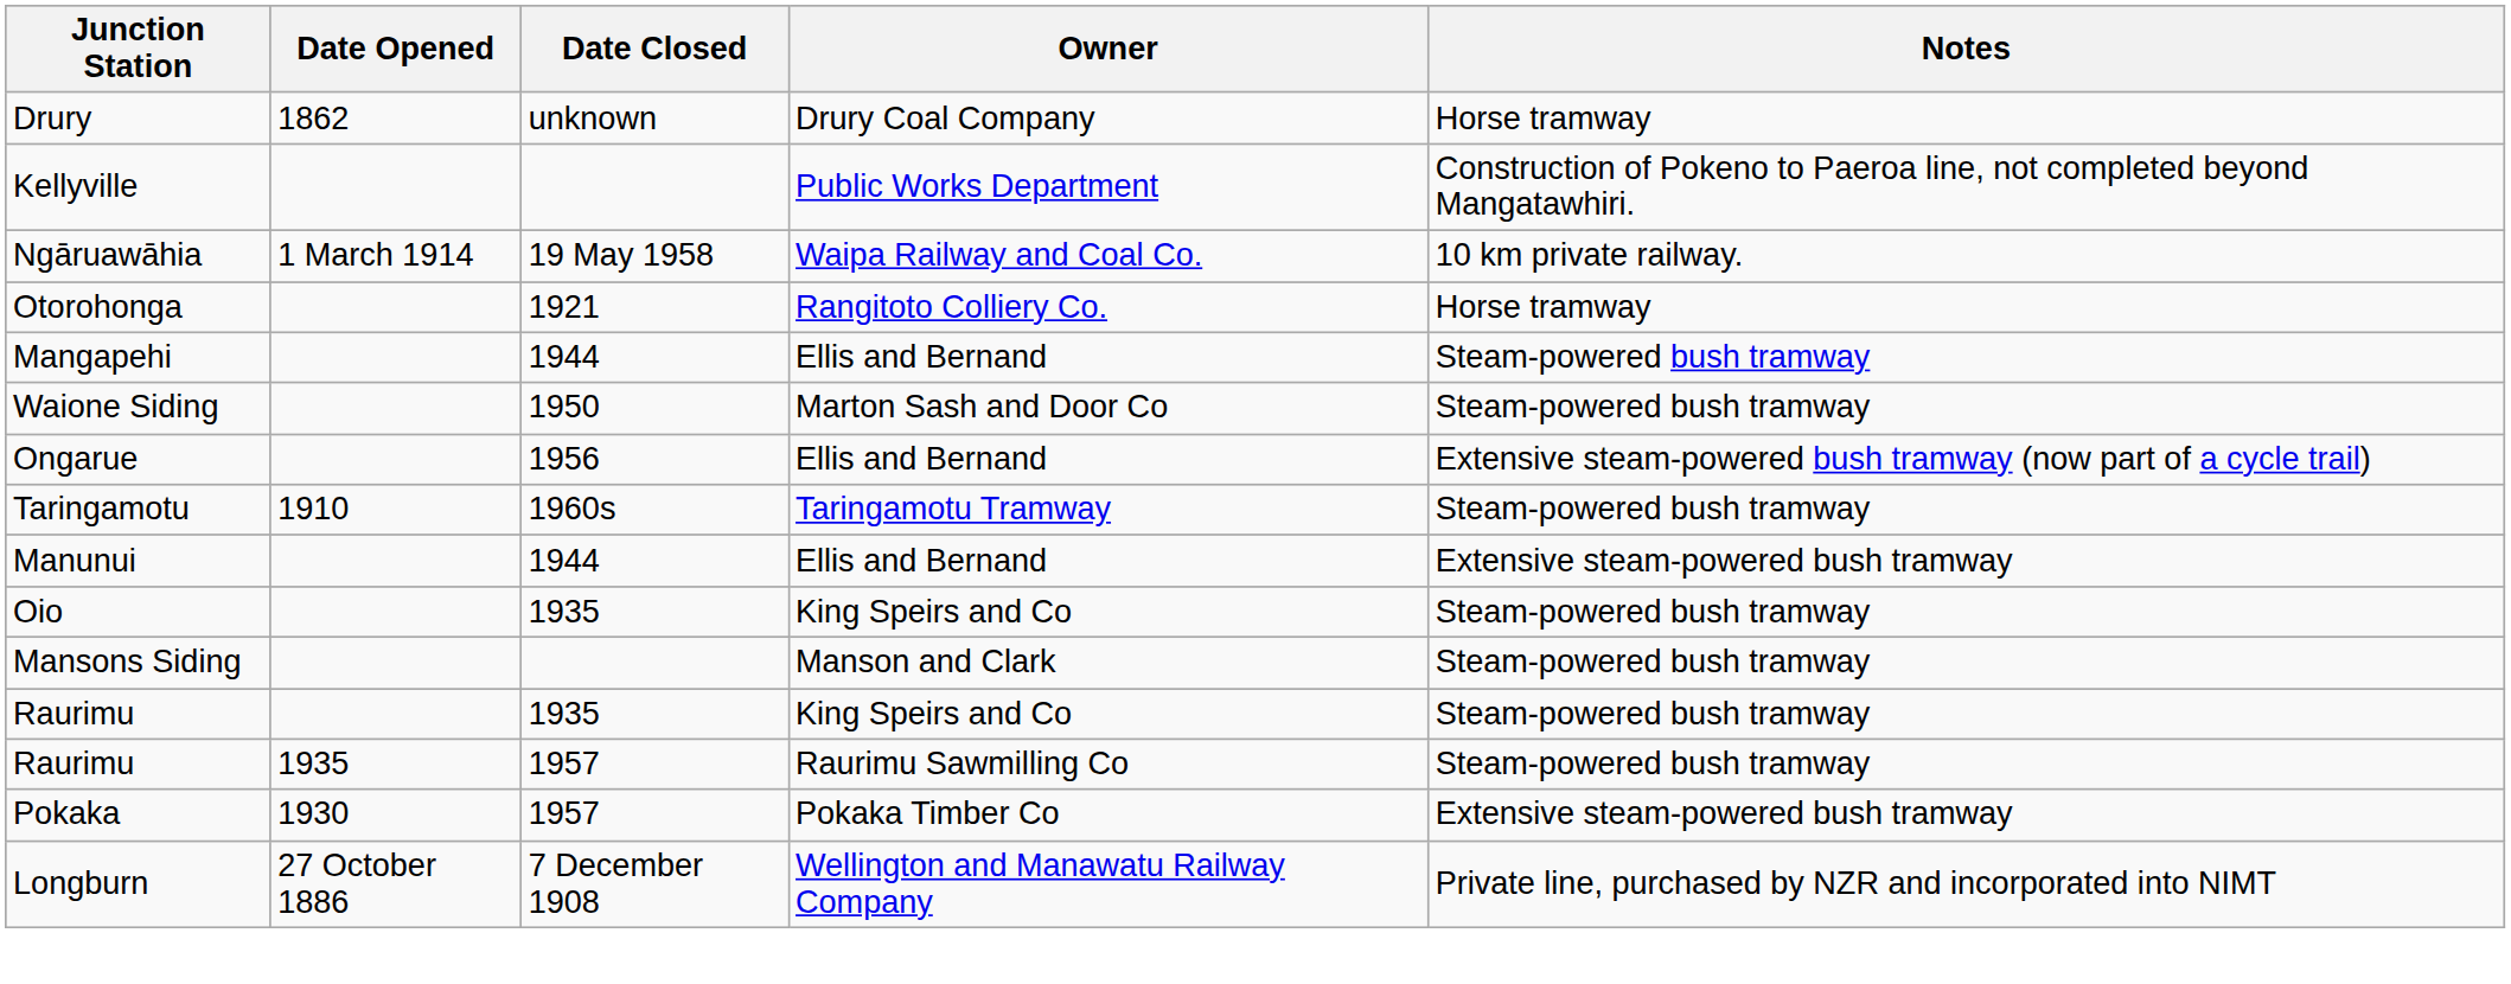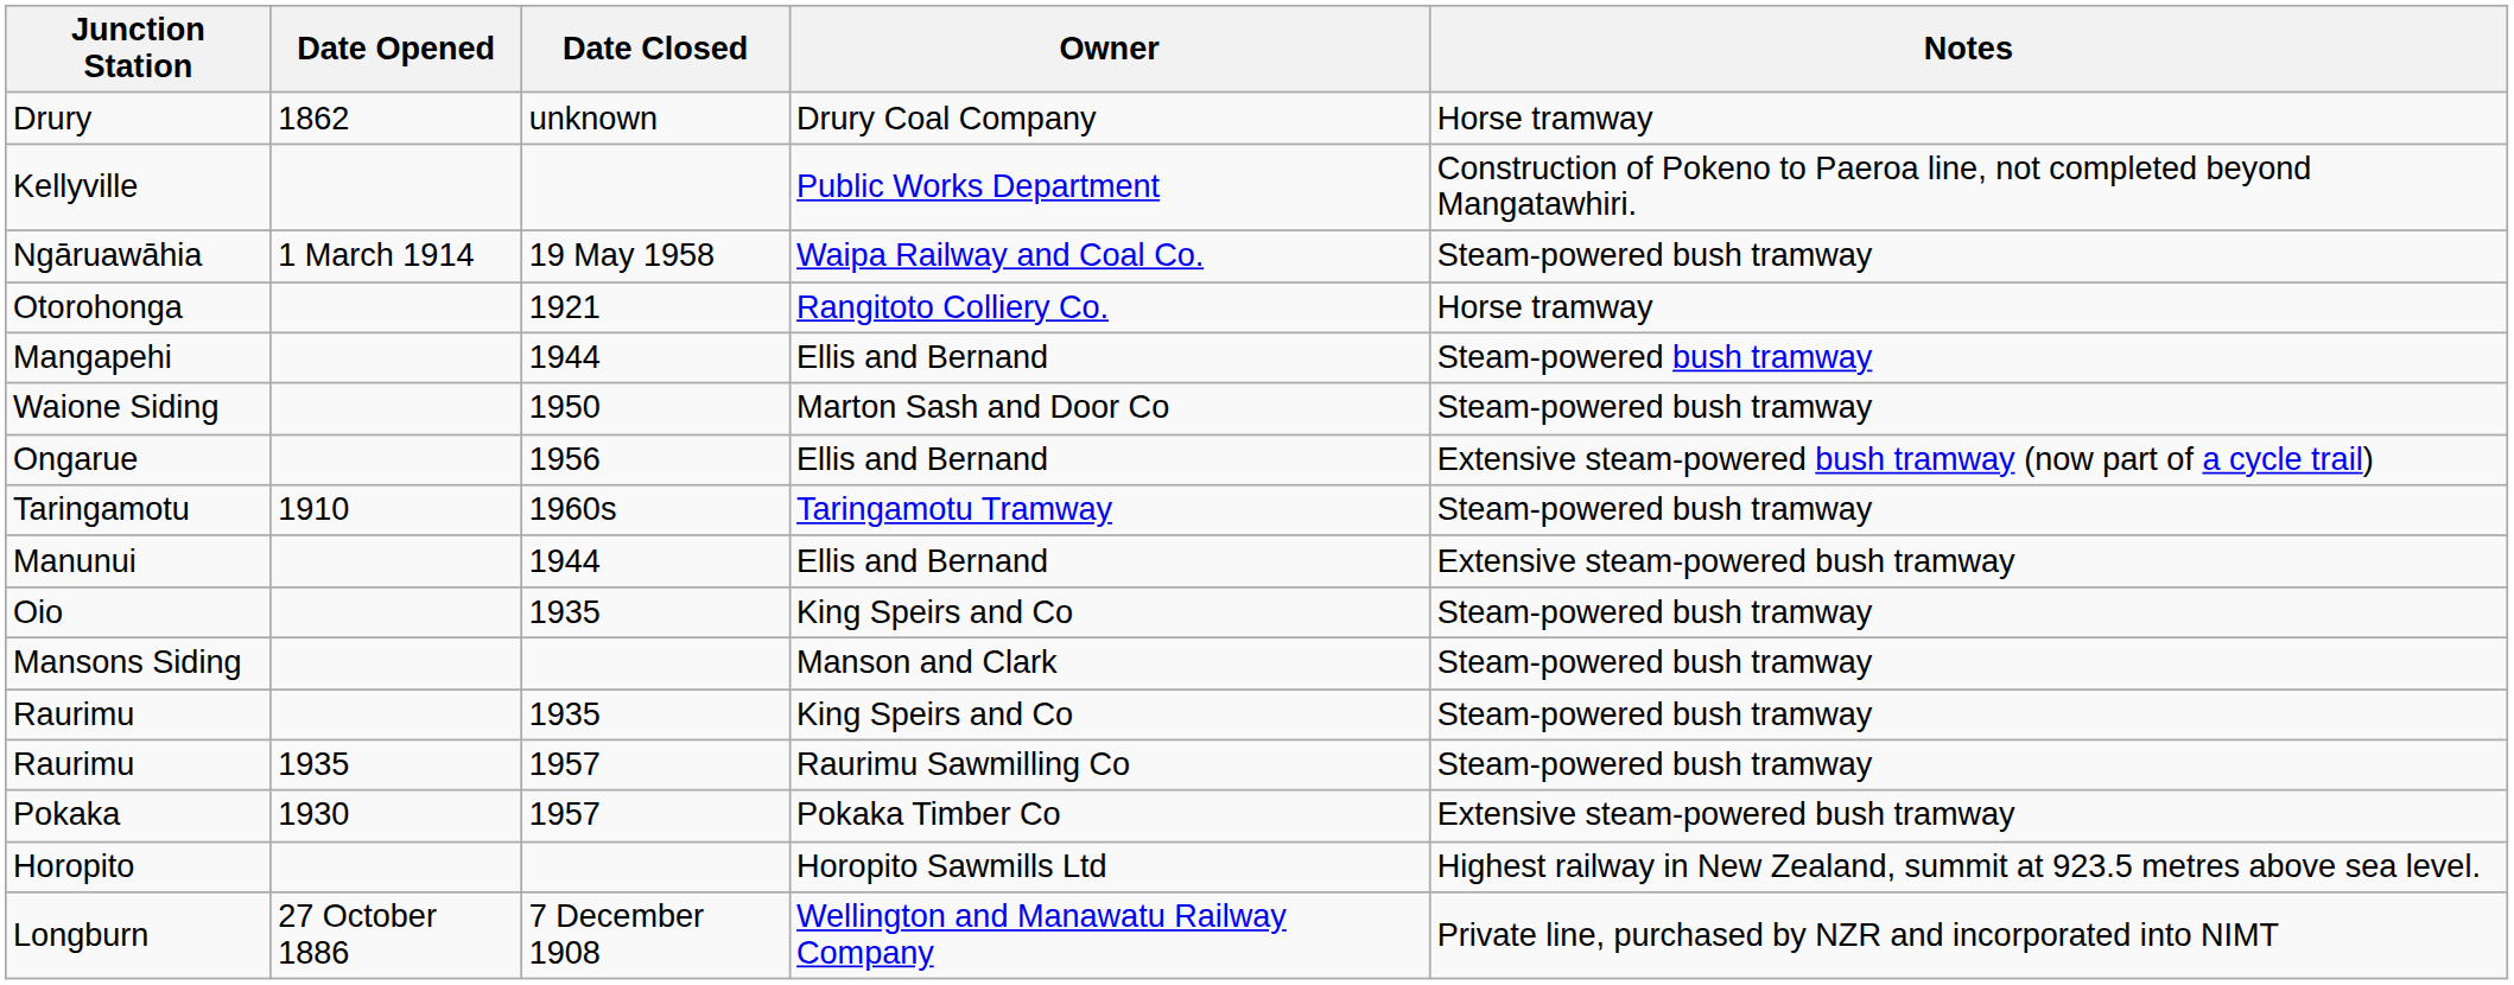Ngāruawāhia | Notes: 10 km private railway. -> Steam-powered bush tramway
+ row: Horopito | Horopito Sawmills Ltd | Highest railway in New Zealand, summit at 923.5 metres above sea level.
